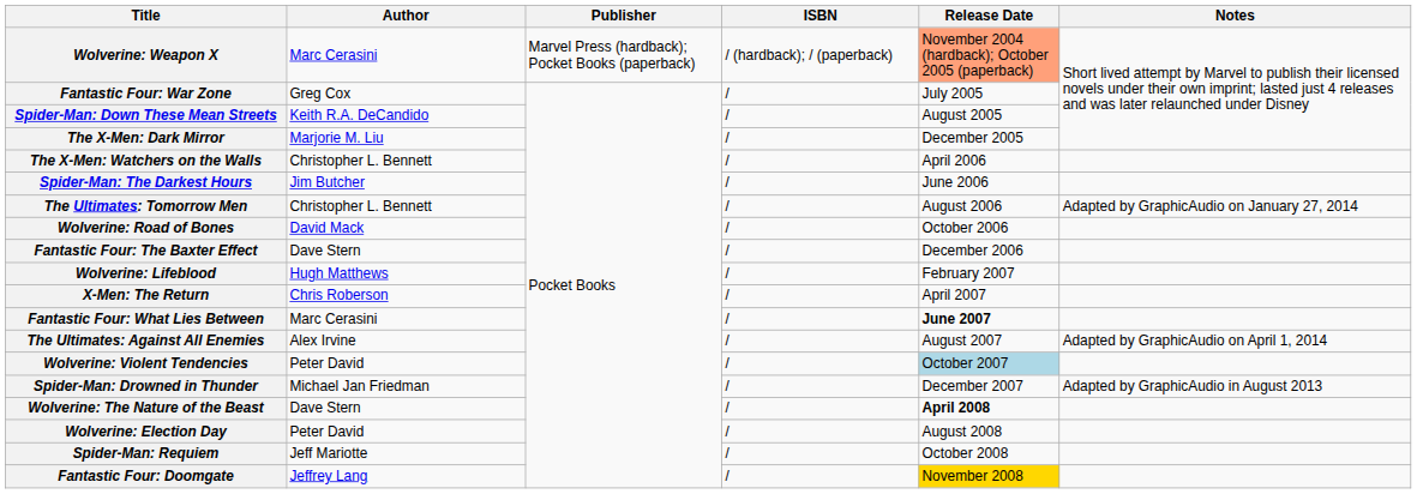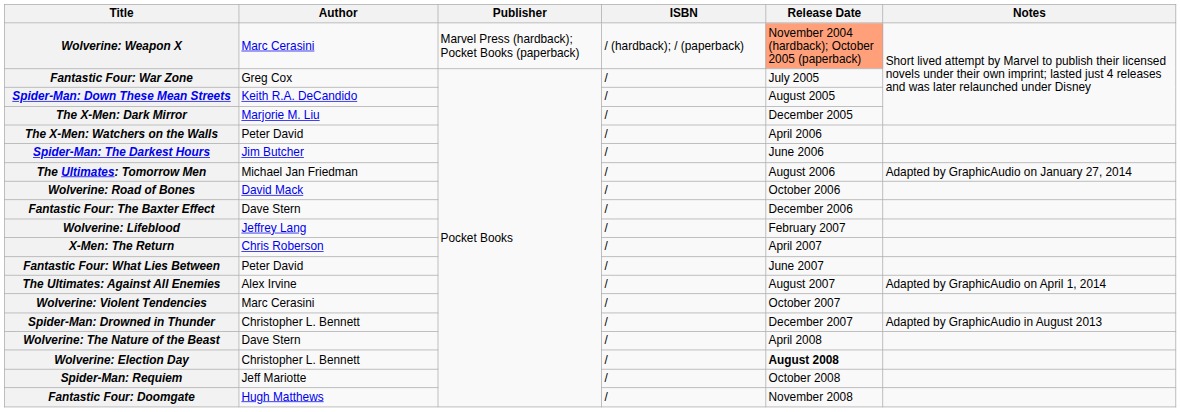The X-Men: Watchers on the Walls | Author: Christopher L. Bennett -> Peter David
The Ultimates: Tomorrow Men | Author: Christopher L. Bennett -> Michael Jan Friedman
Wolverine: Lifeblood | Author: Hugh Matthews -> Jeffrey Lang
Fantastic Four: What Lies Between | Author: Marc Cerasini -> Peter David
Fantastic Four: What Lies Between | Release Date: bold -> normal
Wolverine: Violent Tendencies | Author: Peter David -> Marc Cerasini
Wolverine: Violent Tendencies | Release Date: lightblue background -> no background
Spider-Man: Drowned in Thunder | Author: Michael Jan Friedman -> Christopher L. Bennett
Wolverine: The Nature of the Beast | Release Date: bold -> normal
Wolverine: Election Day | Author: Peter David -> Christopher L. Bennett
Wolverine: Election Day | Release Date: normal -> bold
Fantastic Four: Doomgate | Author: Jeffrey Lang -> Hugh Matthews
Fantastic Four: Doomgate | Release Date: gold background -> no background
